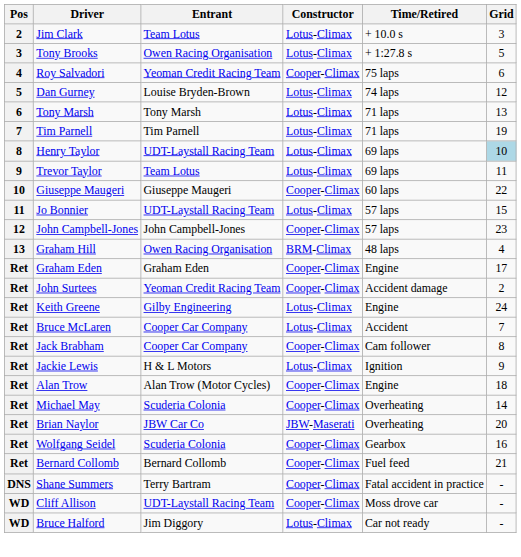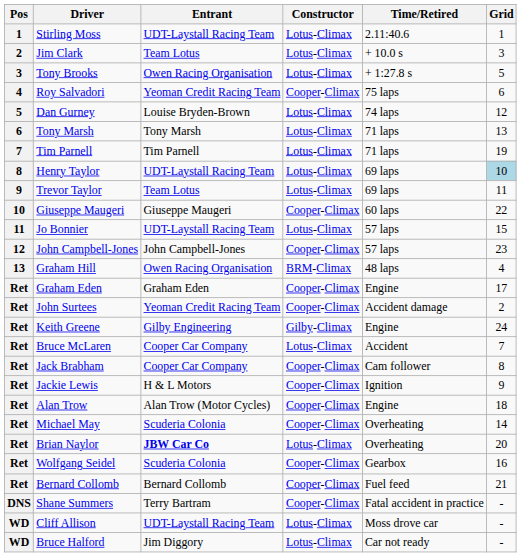+ row: 1 | Stirling Moss | UDT-Laystall Racing Team | Lotus-Climax | 2.11:40.6 | 1
Keith Greene | Constructor: Lotus-Climax -> Gilby-Climax
Jackie Lewis | Constructor: Lotus-Climax -> Cooper-Climax
Brian Naylor | Entrant: normal -> bold
Brian Naylor | Constructor: JBW-Maserati -> Lotus-Climax
Cliff Allison | Constructor: Cooper-Climax -> Lotus-Climax
